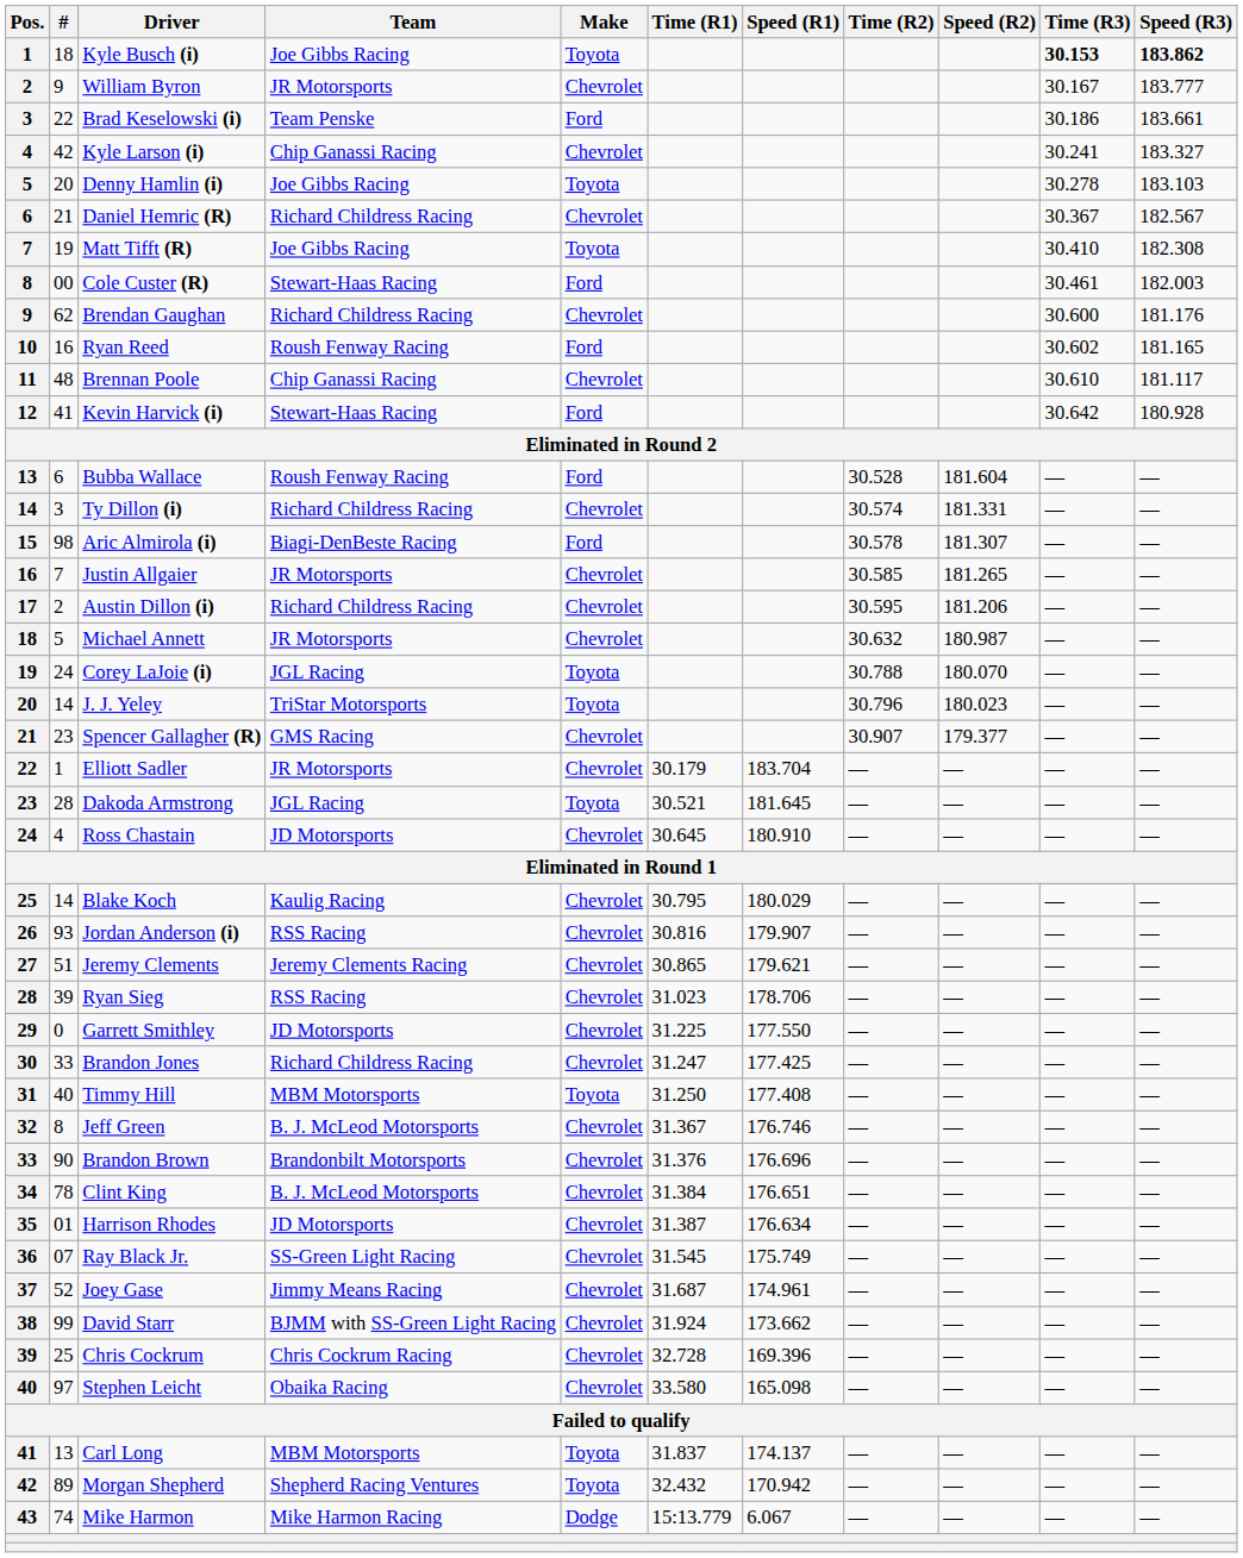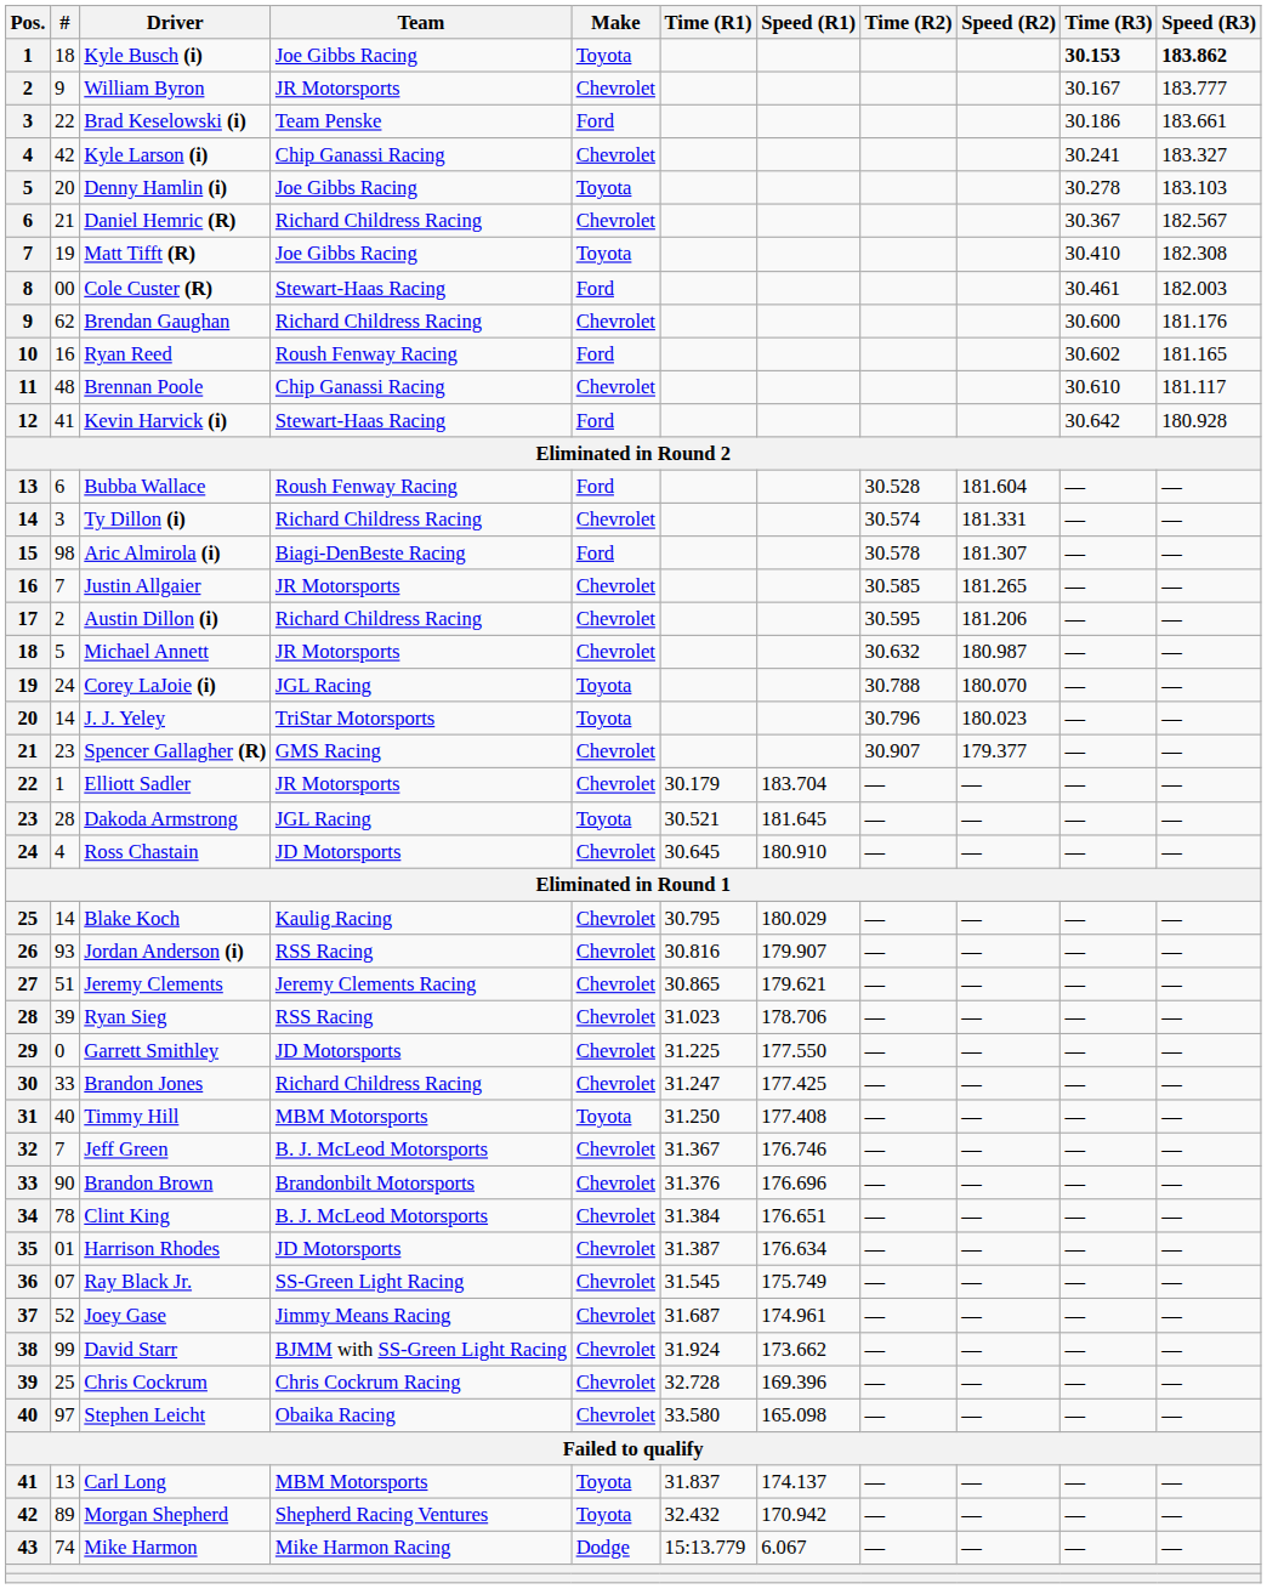Jeff Green | #: 8 -> 7
